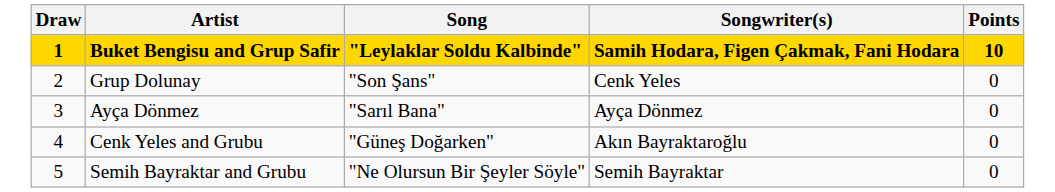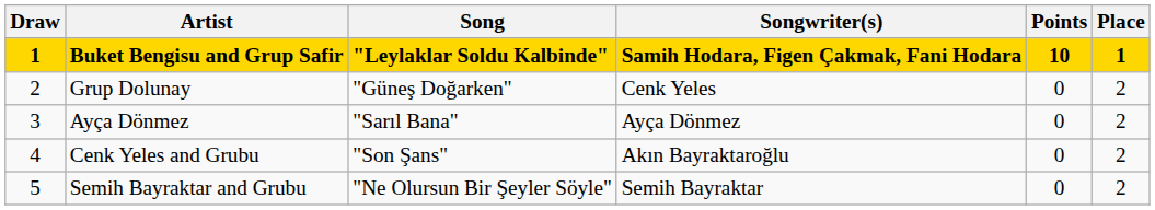+ column: Place | 1 | 2 | 2 | 2 | 2
Grup Dolunay | Song: "Son Şans" -> "Güneş Doğarken"
Cenk Yeles and Grubu | Song: "Güneş Doğarken" -> "Son Şans"
